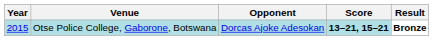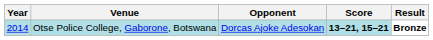Otse Police College, Gaborone, Botswana | Year: 2015 -> 2014
